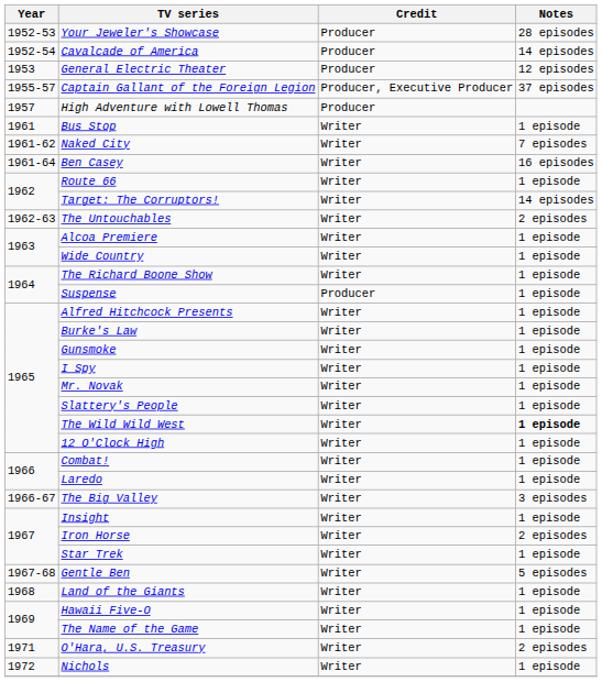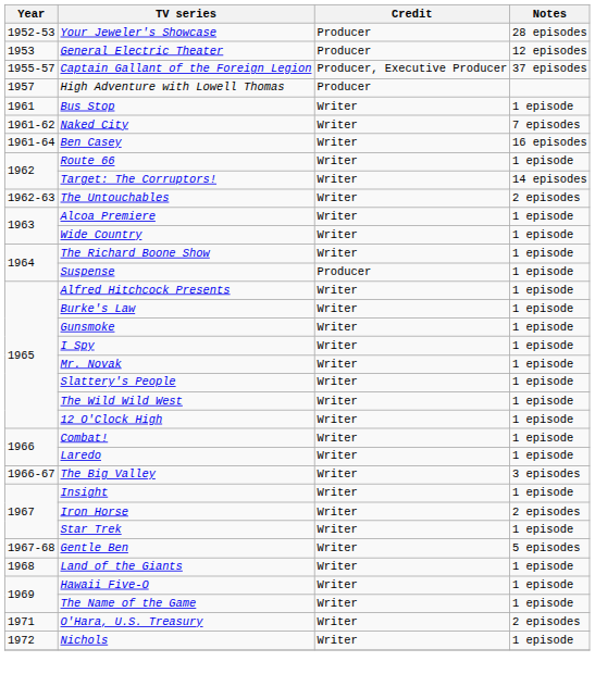- row: 1952-54 | Cavalcade of America | Producer | 14 episodes
The Wild Wild West | Notes: bold -> normal
